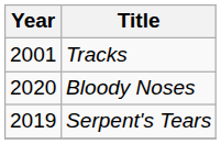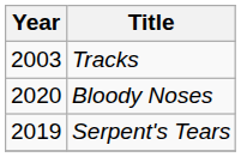Tracks | Year: 2001 -> 2003
